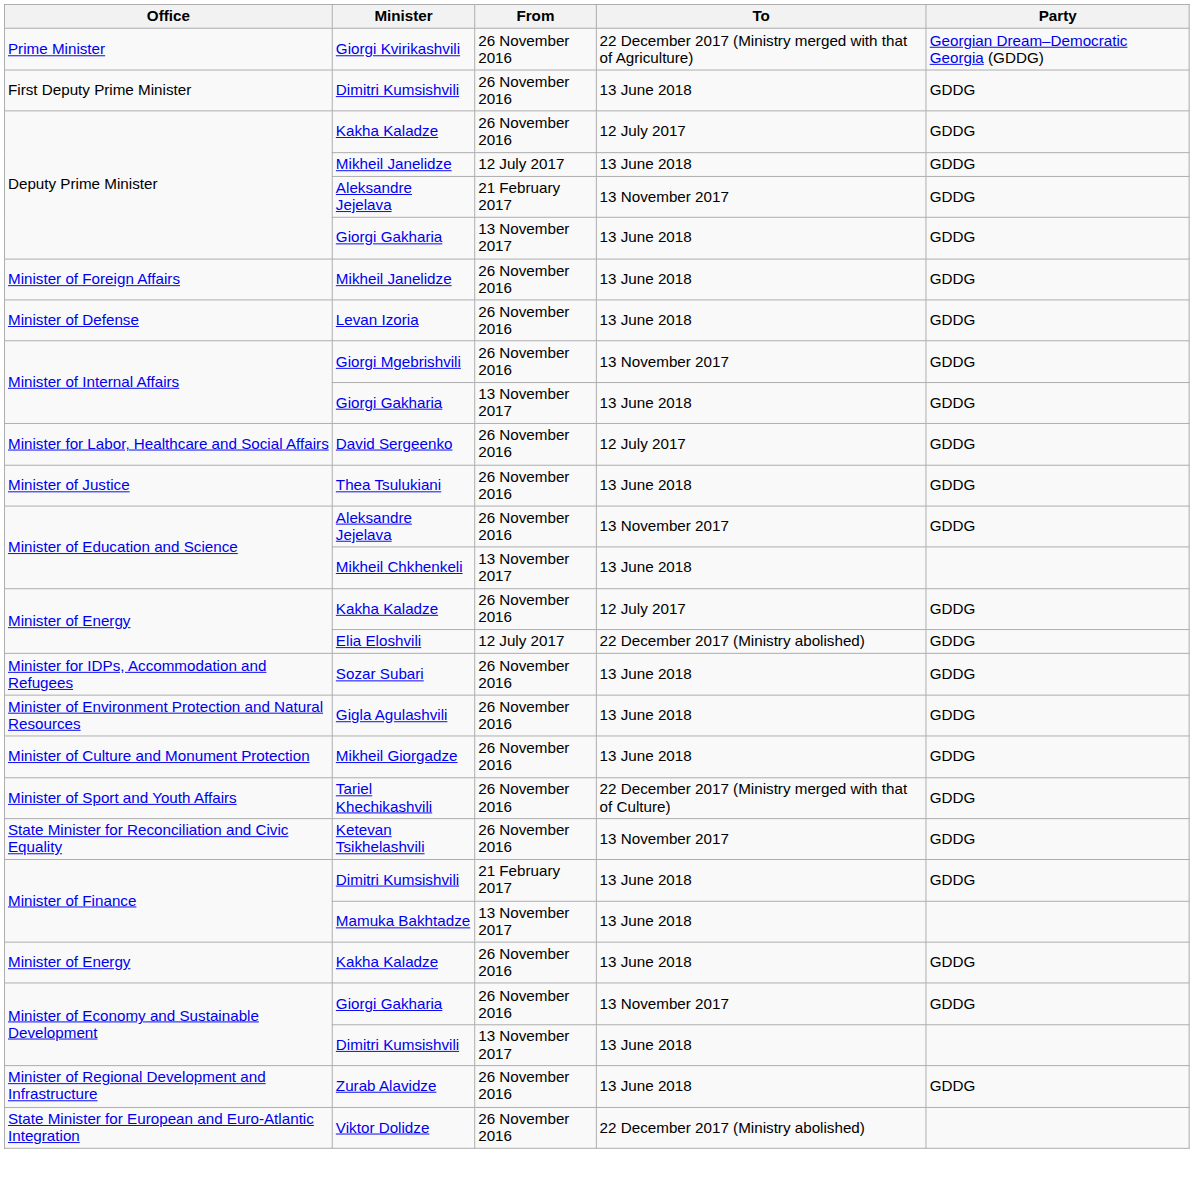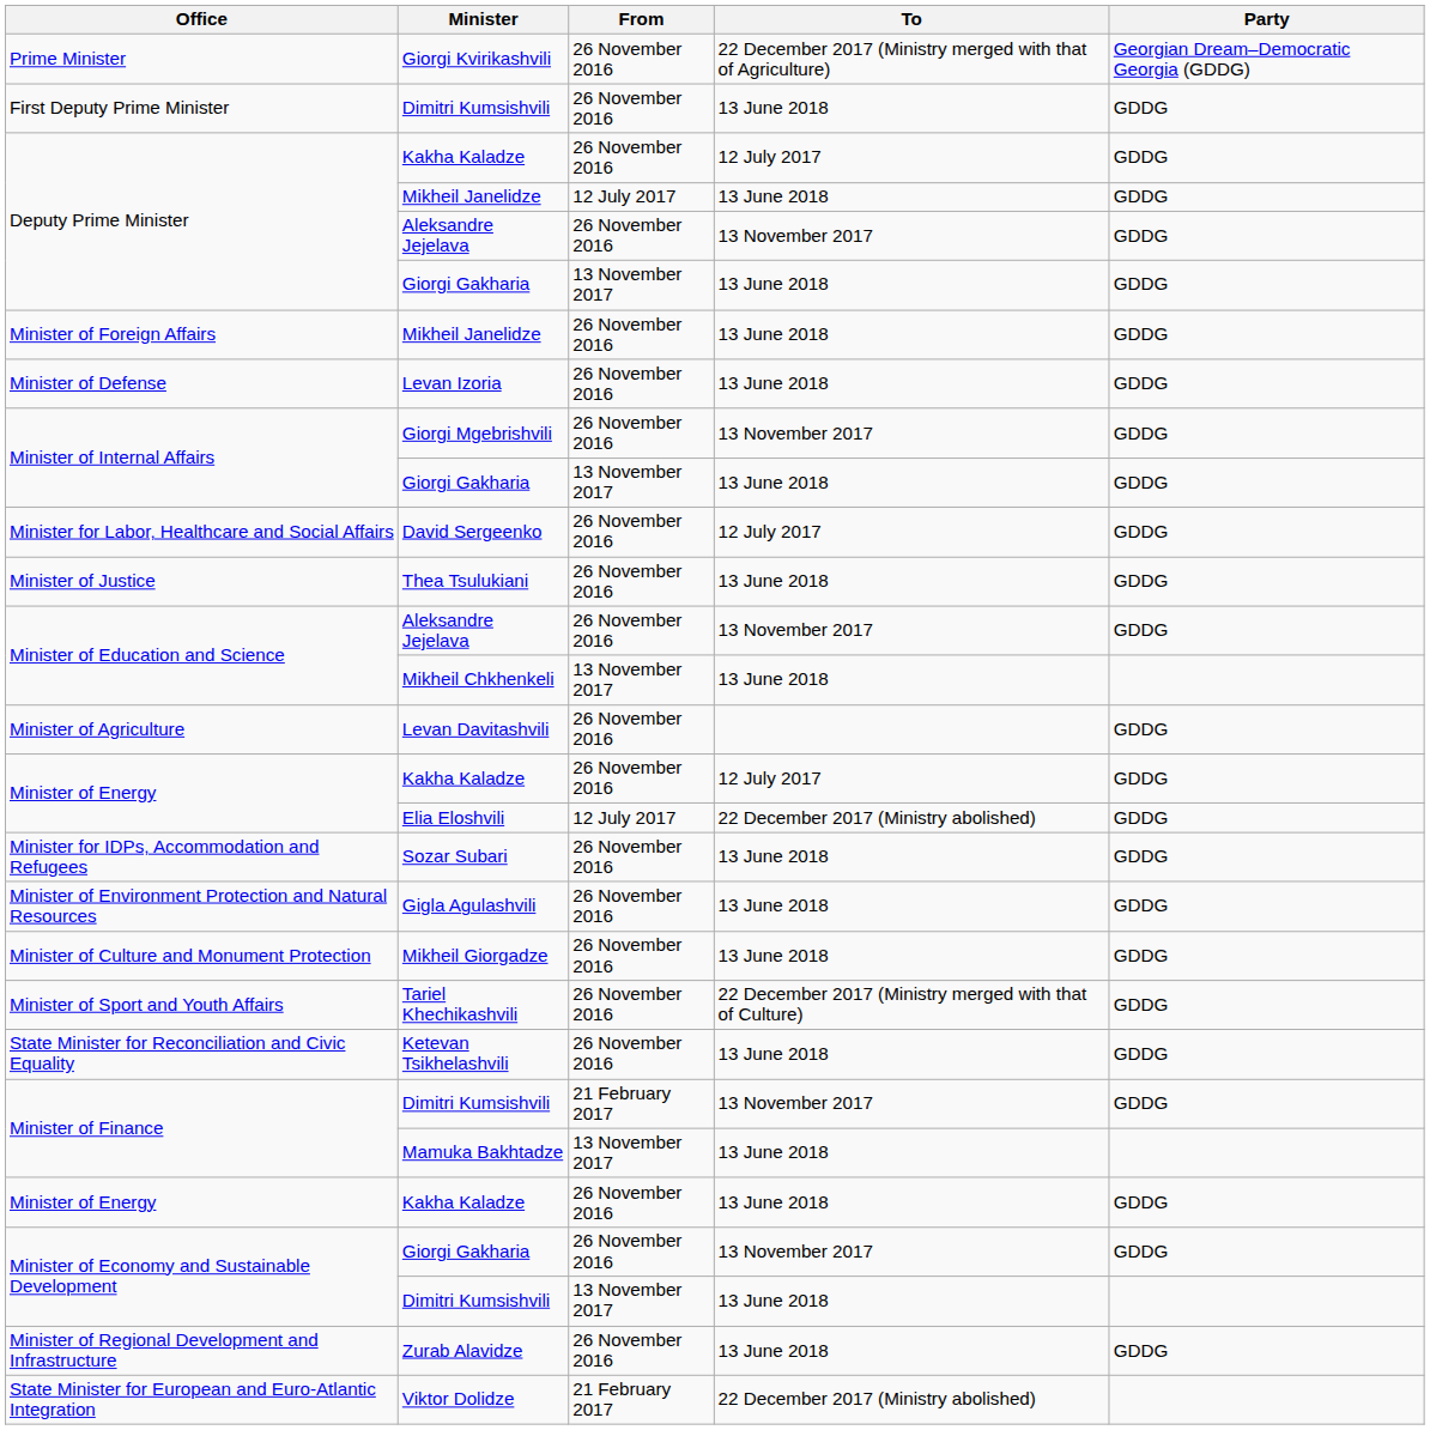Deputy Prime Minister / Aleksandre Jejelava | From: 21 February 2017 -> 26 November 2016
+ row: Minister of Agriculture | Levan Davitashvili | 26 November 2016 | GDDG
Ketevan Tsikhelashvili | To: 13 November 2017 -> 13 June 2018
Minister of Finance / Dimitri Kumsishvili | To: 13 June 2018 -> 13 November 2017
Viktor Dolidze | From: 26 November 2016 -> 21 February 2017
